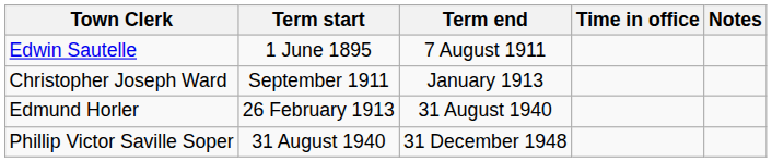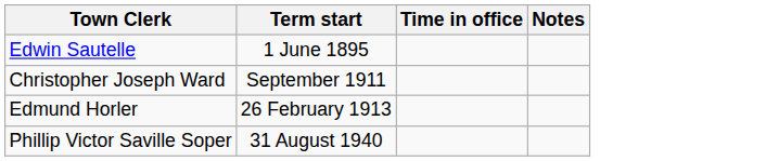- column: Term end | 7 August 1911 | January 1913 | 31 August 1940 | 31 December 1948
